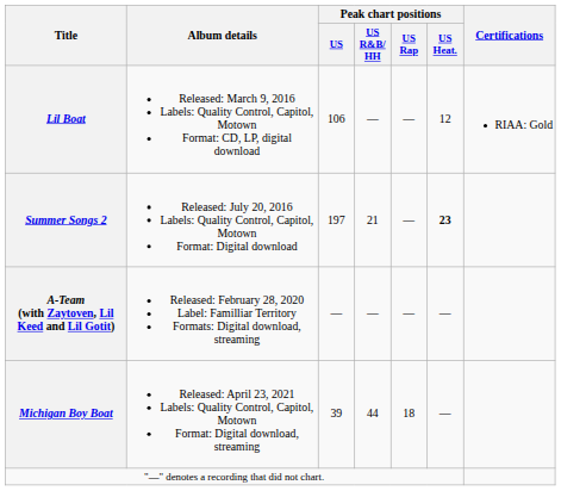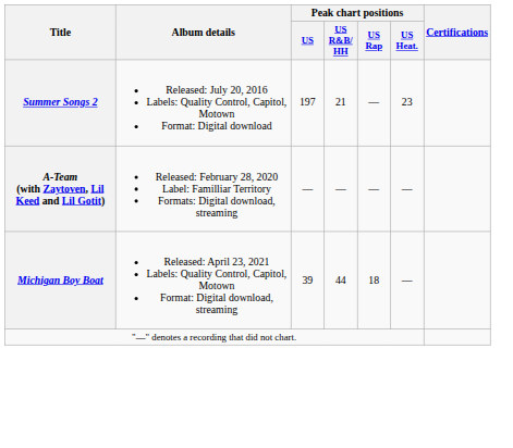- row: Lil Boat | Released: March 9, 2016 Labels: Quality Control, Capitol, Motown Format: CD, LP, digital download | 106 | — | — | 12 | RIAA: Gold
Summer Songs 2 | Peak chart positions / US Heat.: bold -> normal
